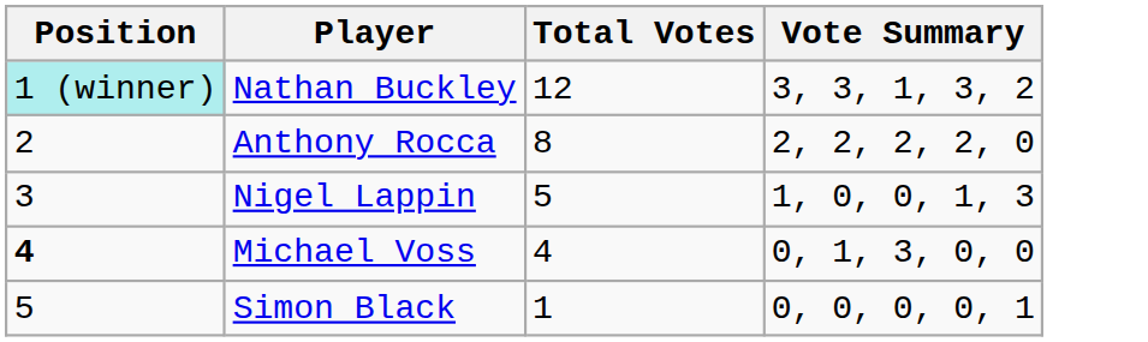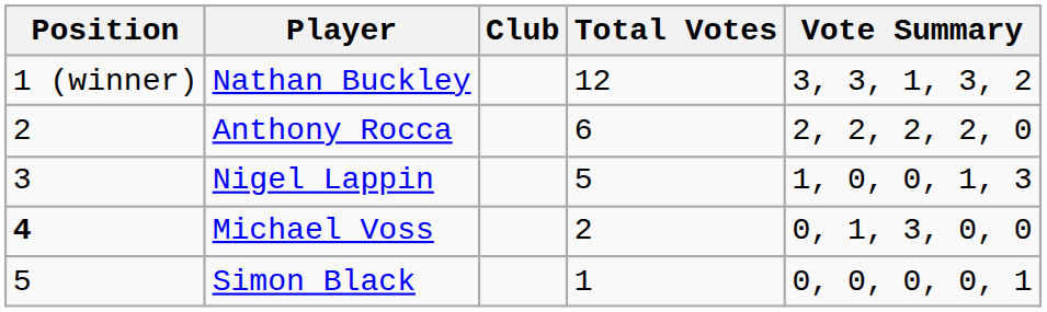+ column: Club
Nathan Buckley | Position: paleturquoise background -> no background
Anthony Rocca | Total Votes: 8 -> 6
Michael Voss | Total Votes: 4 -> 2
